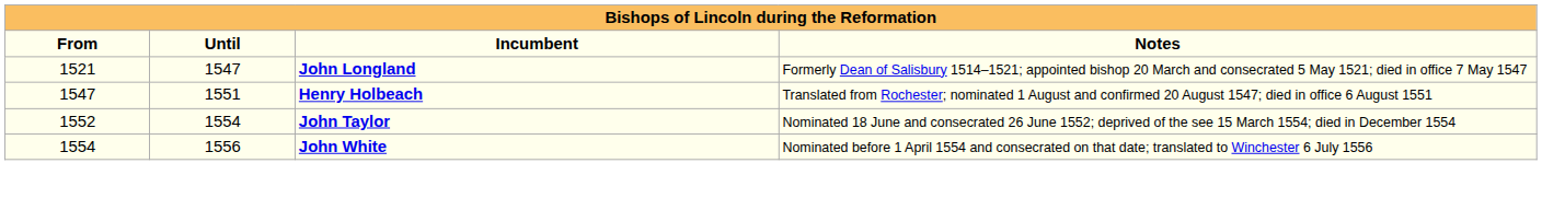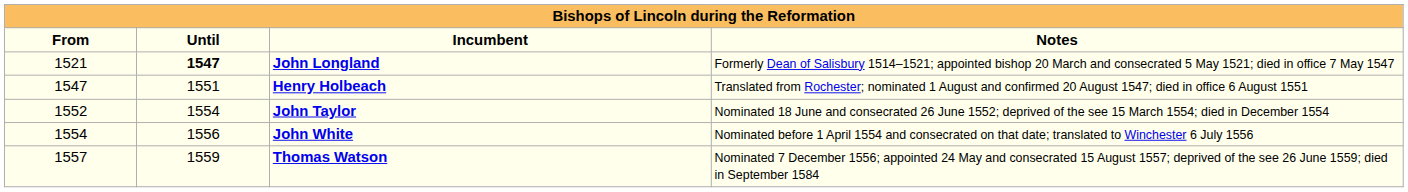John Longland | Until: normal -> bold
+ row: 1557 | 1559 | Thomas Watson | Nominated 7 December 1556; appointed 24 May and consecrated 15 August 1557; deprived of the see 26 June 1559; died in September 1584
